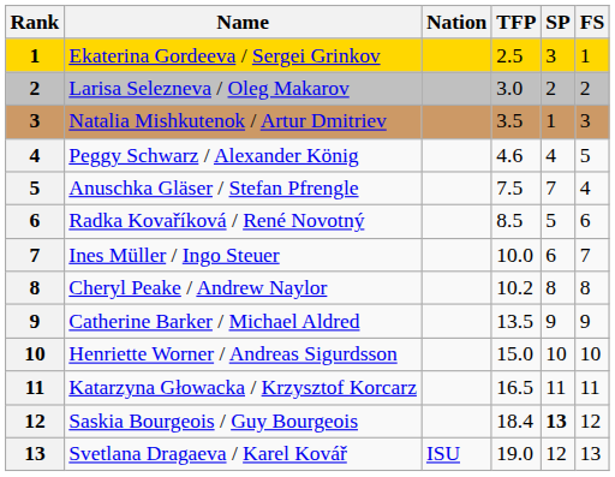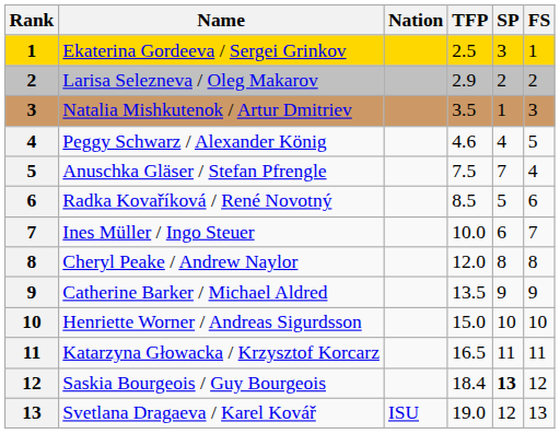Larisa Selezneva / Oleg Makarov | TFP: 3.0 -> 2.9
Cheryl Peake / Andrew Naylor | TFP: 10.2 -> 12.0
